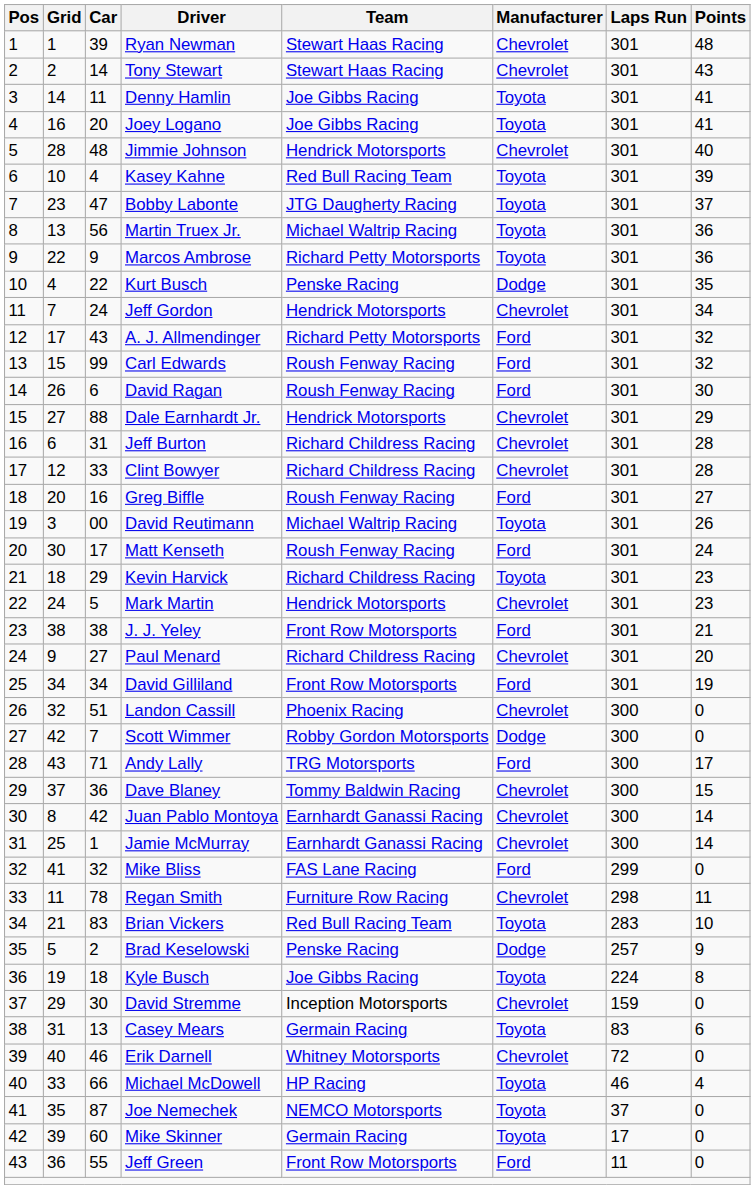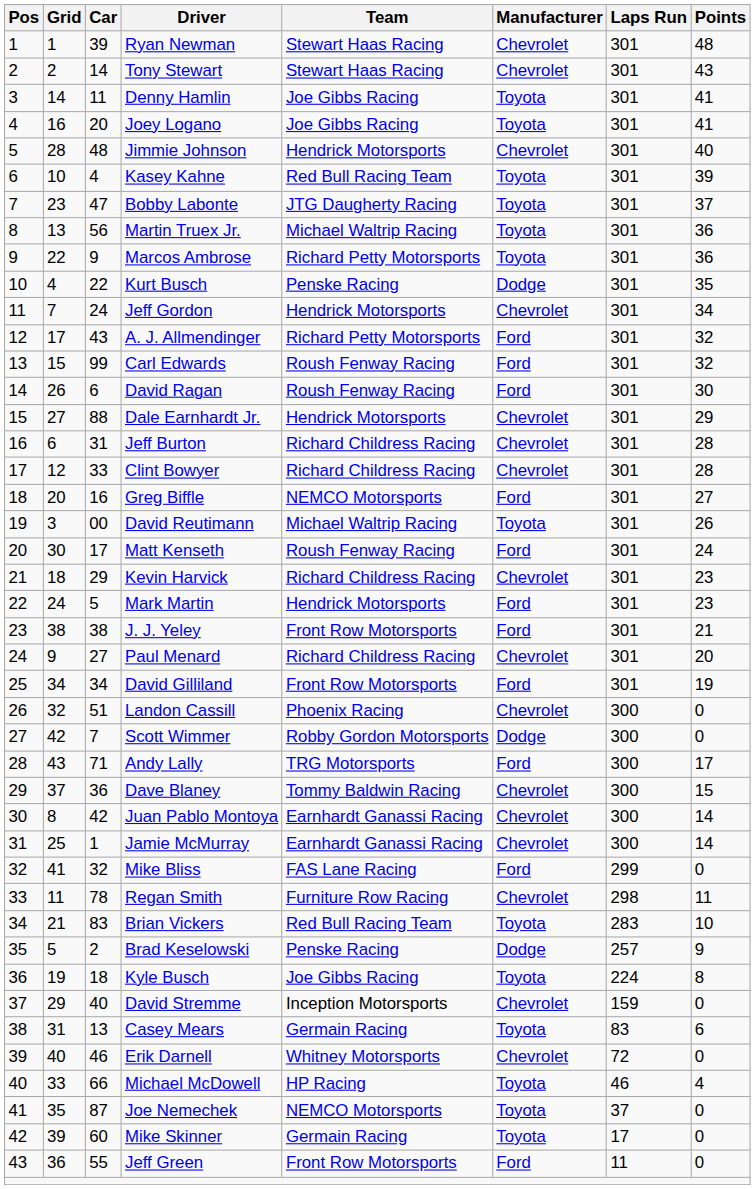Greg Biffle | Team: Roush Fenway Racing -> NEMCO Motorsports
Kevin Harvick | Manufacturer: Toyota -> Chevrolet
Mark Martin | Manufacturer: Chevrolet -> Ford
David Stremme | Car: 30 -> 40
